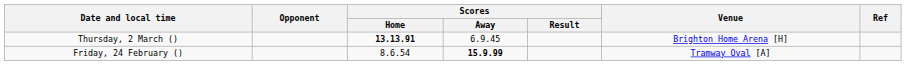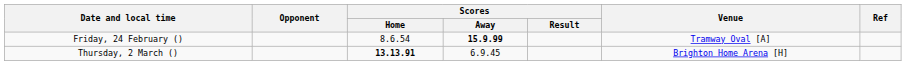rows swapped: Friday, 24 February () <-> Thursday, 2 March ()
